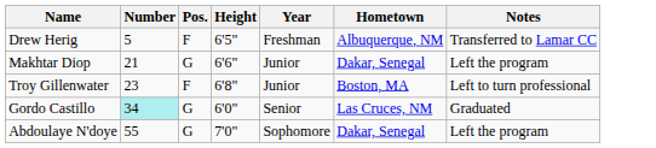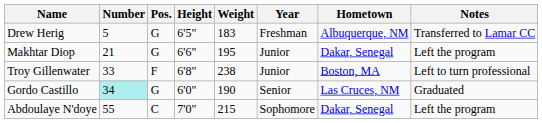+ column: Weight | 183 | 195 | 238 | 190 | 215
Drew Herig | Pos.: F -> G
Troy Gillenwater | Number: 23 -> 33
Abdoulaye N'doye | Pos.: G -> C
